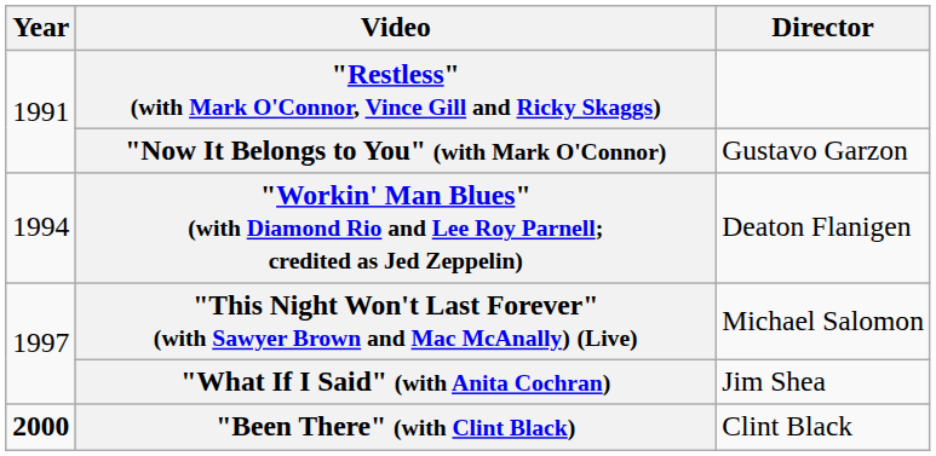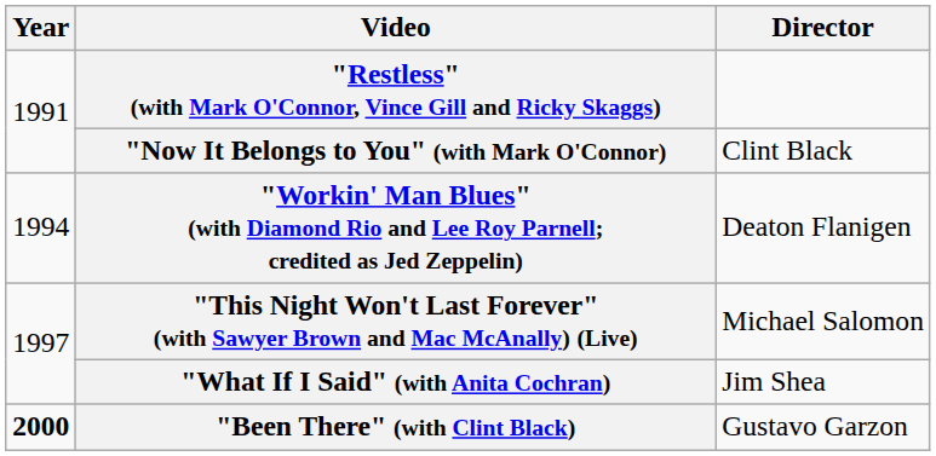"Now It Belongs to You" (with Mark O'Connor) | Director: Gustavo Garzon -> Clint Black
"Been There" (with Clint Black) | Director: Clint Black -> Gustavo Garzon
